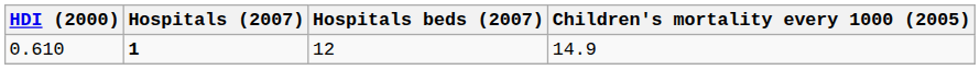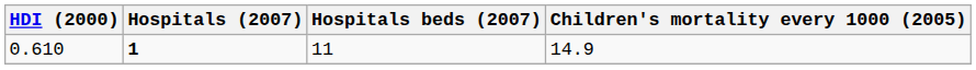0.610 | Hospitals beds (2007): 12 -> 11
